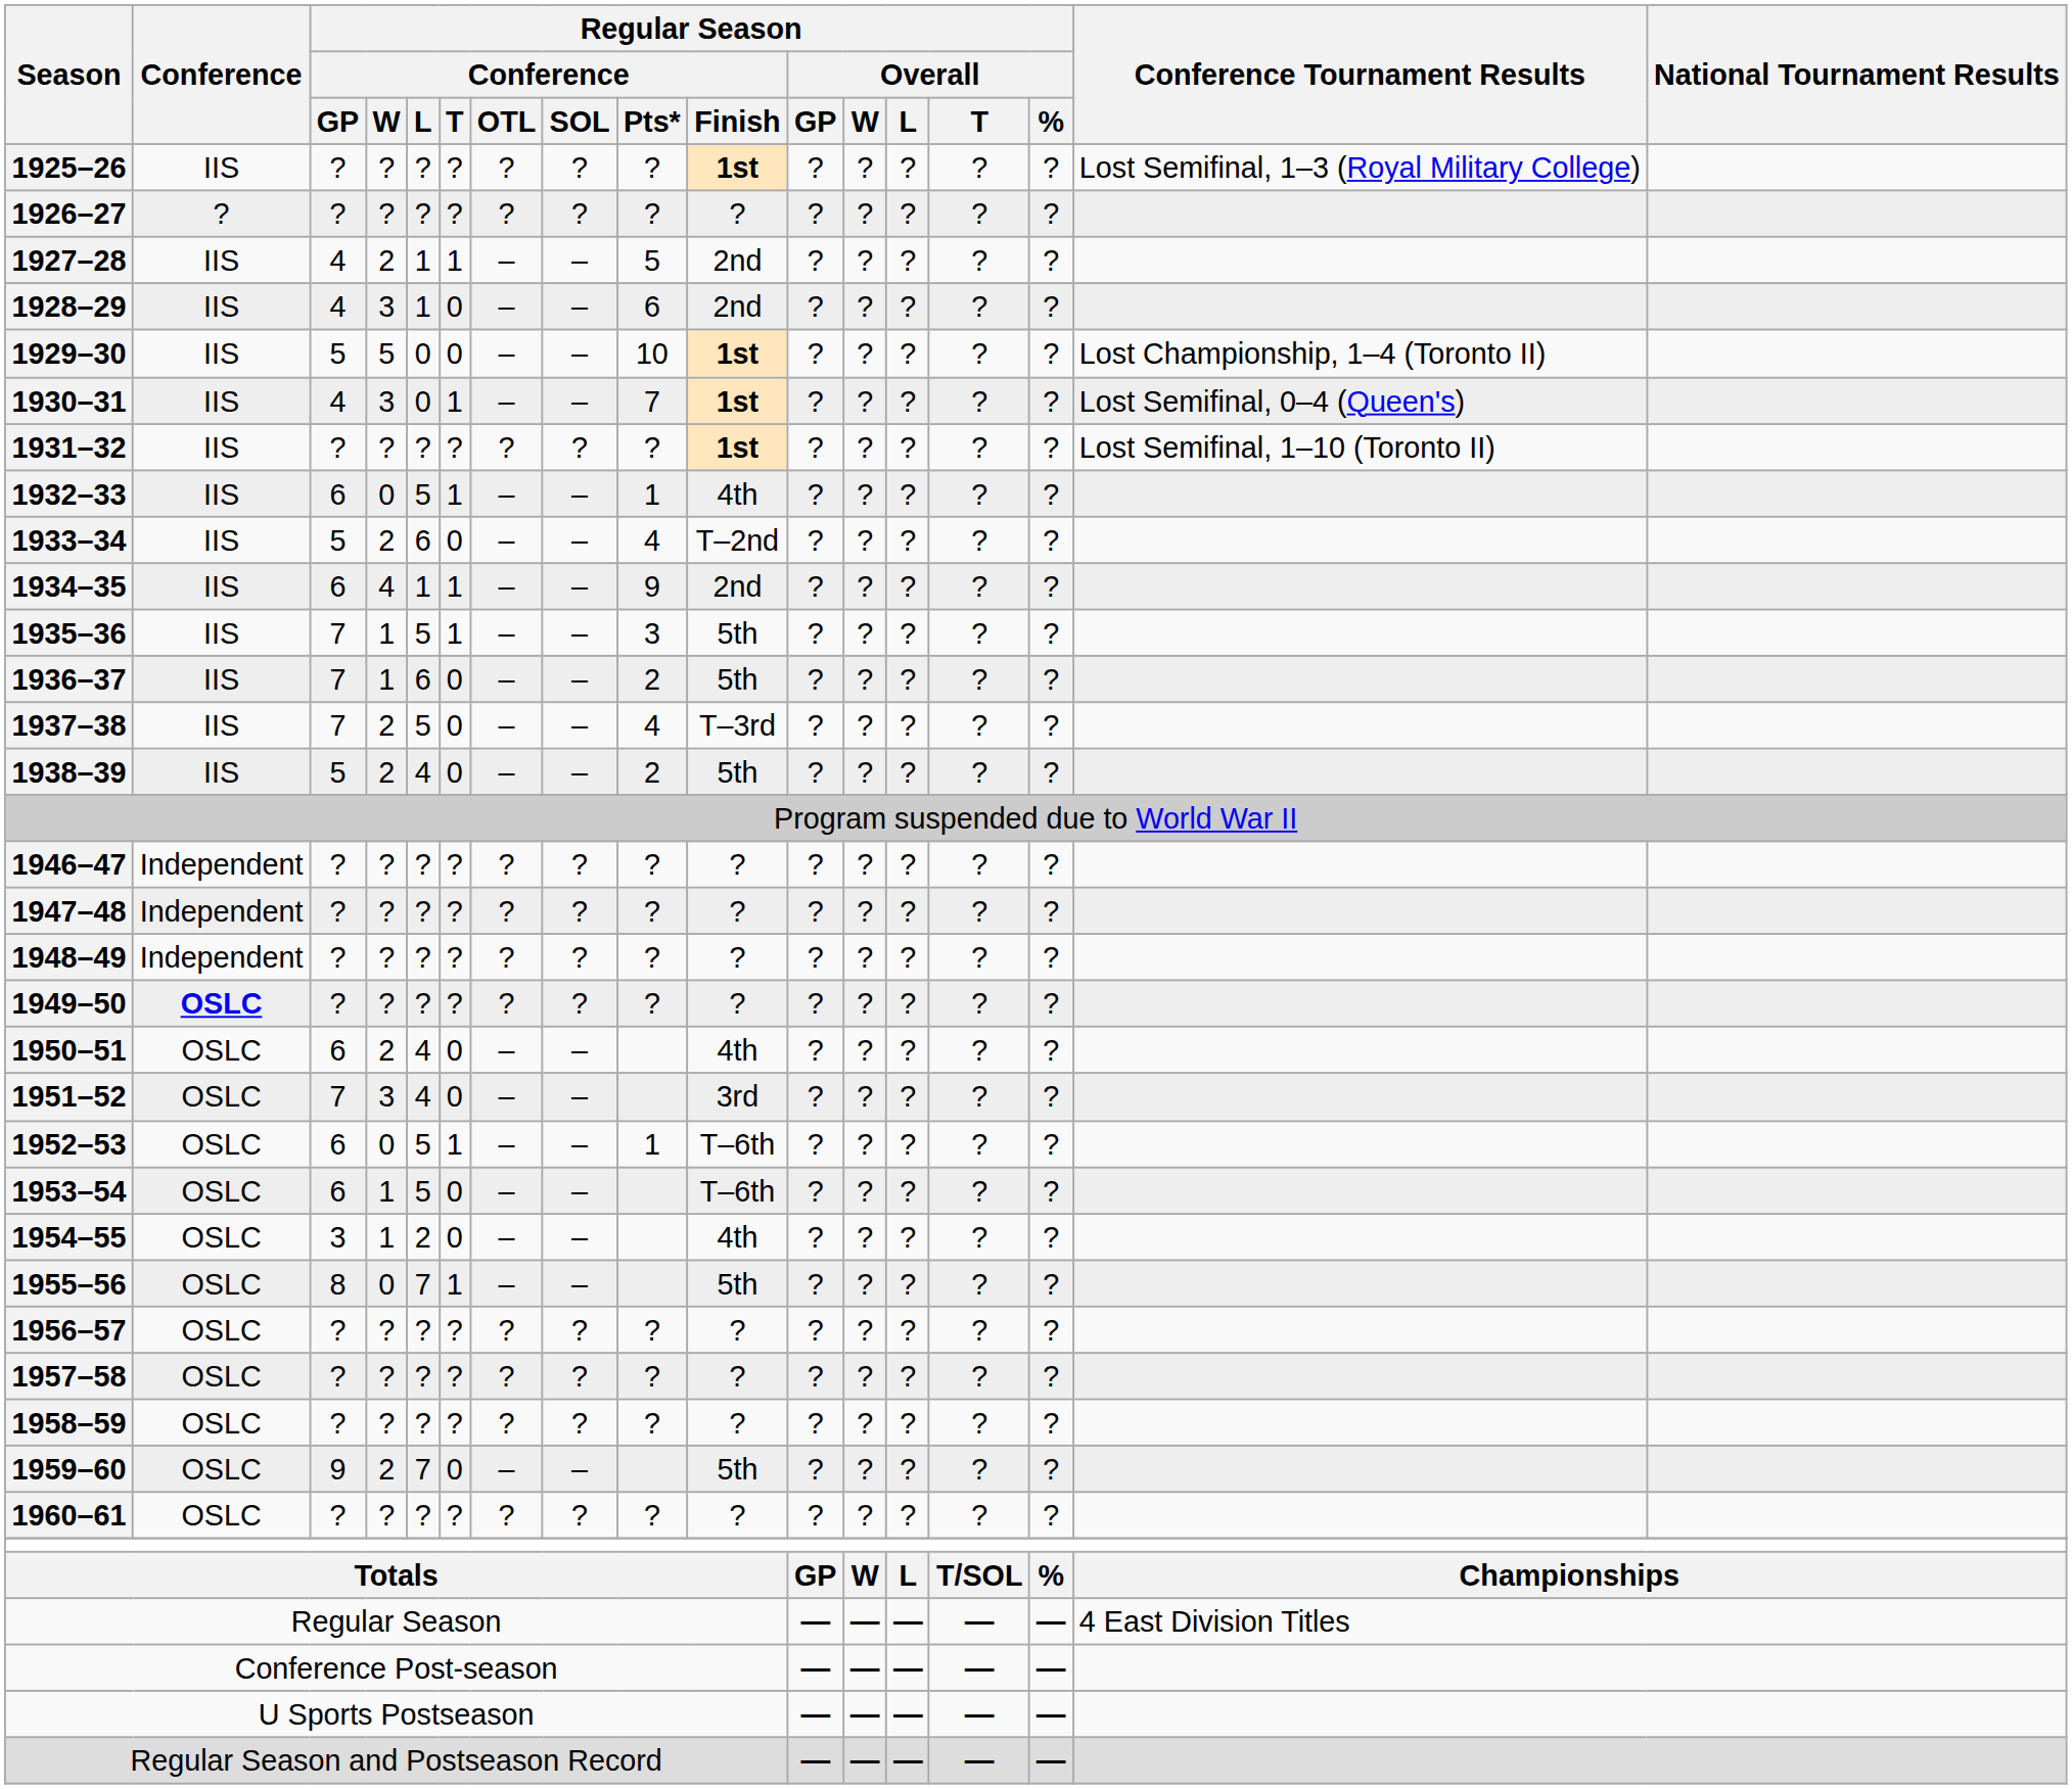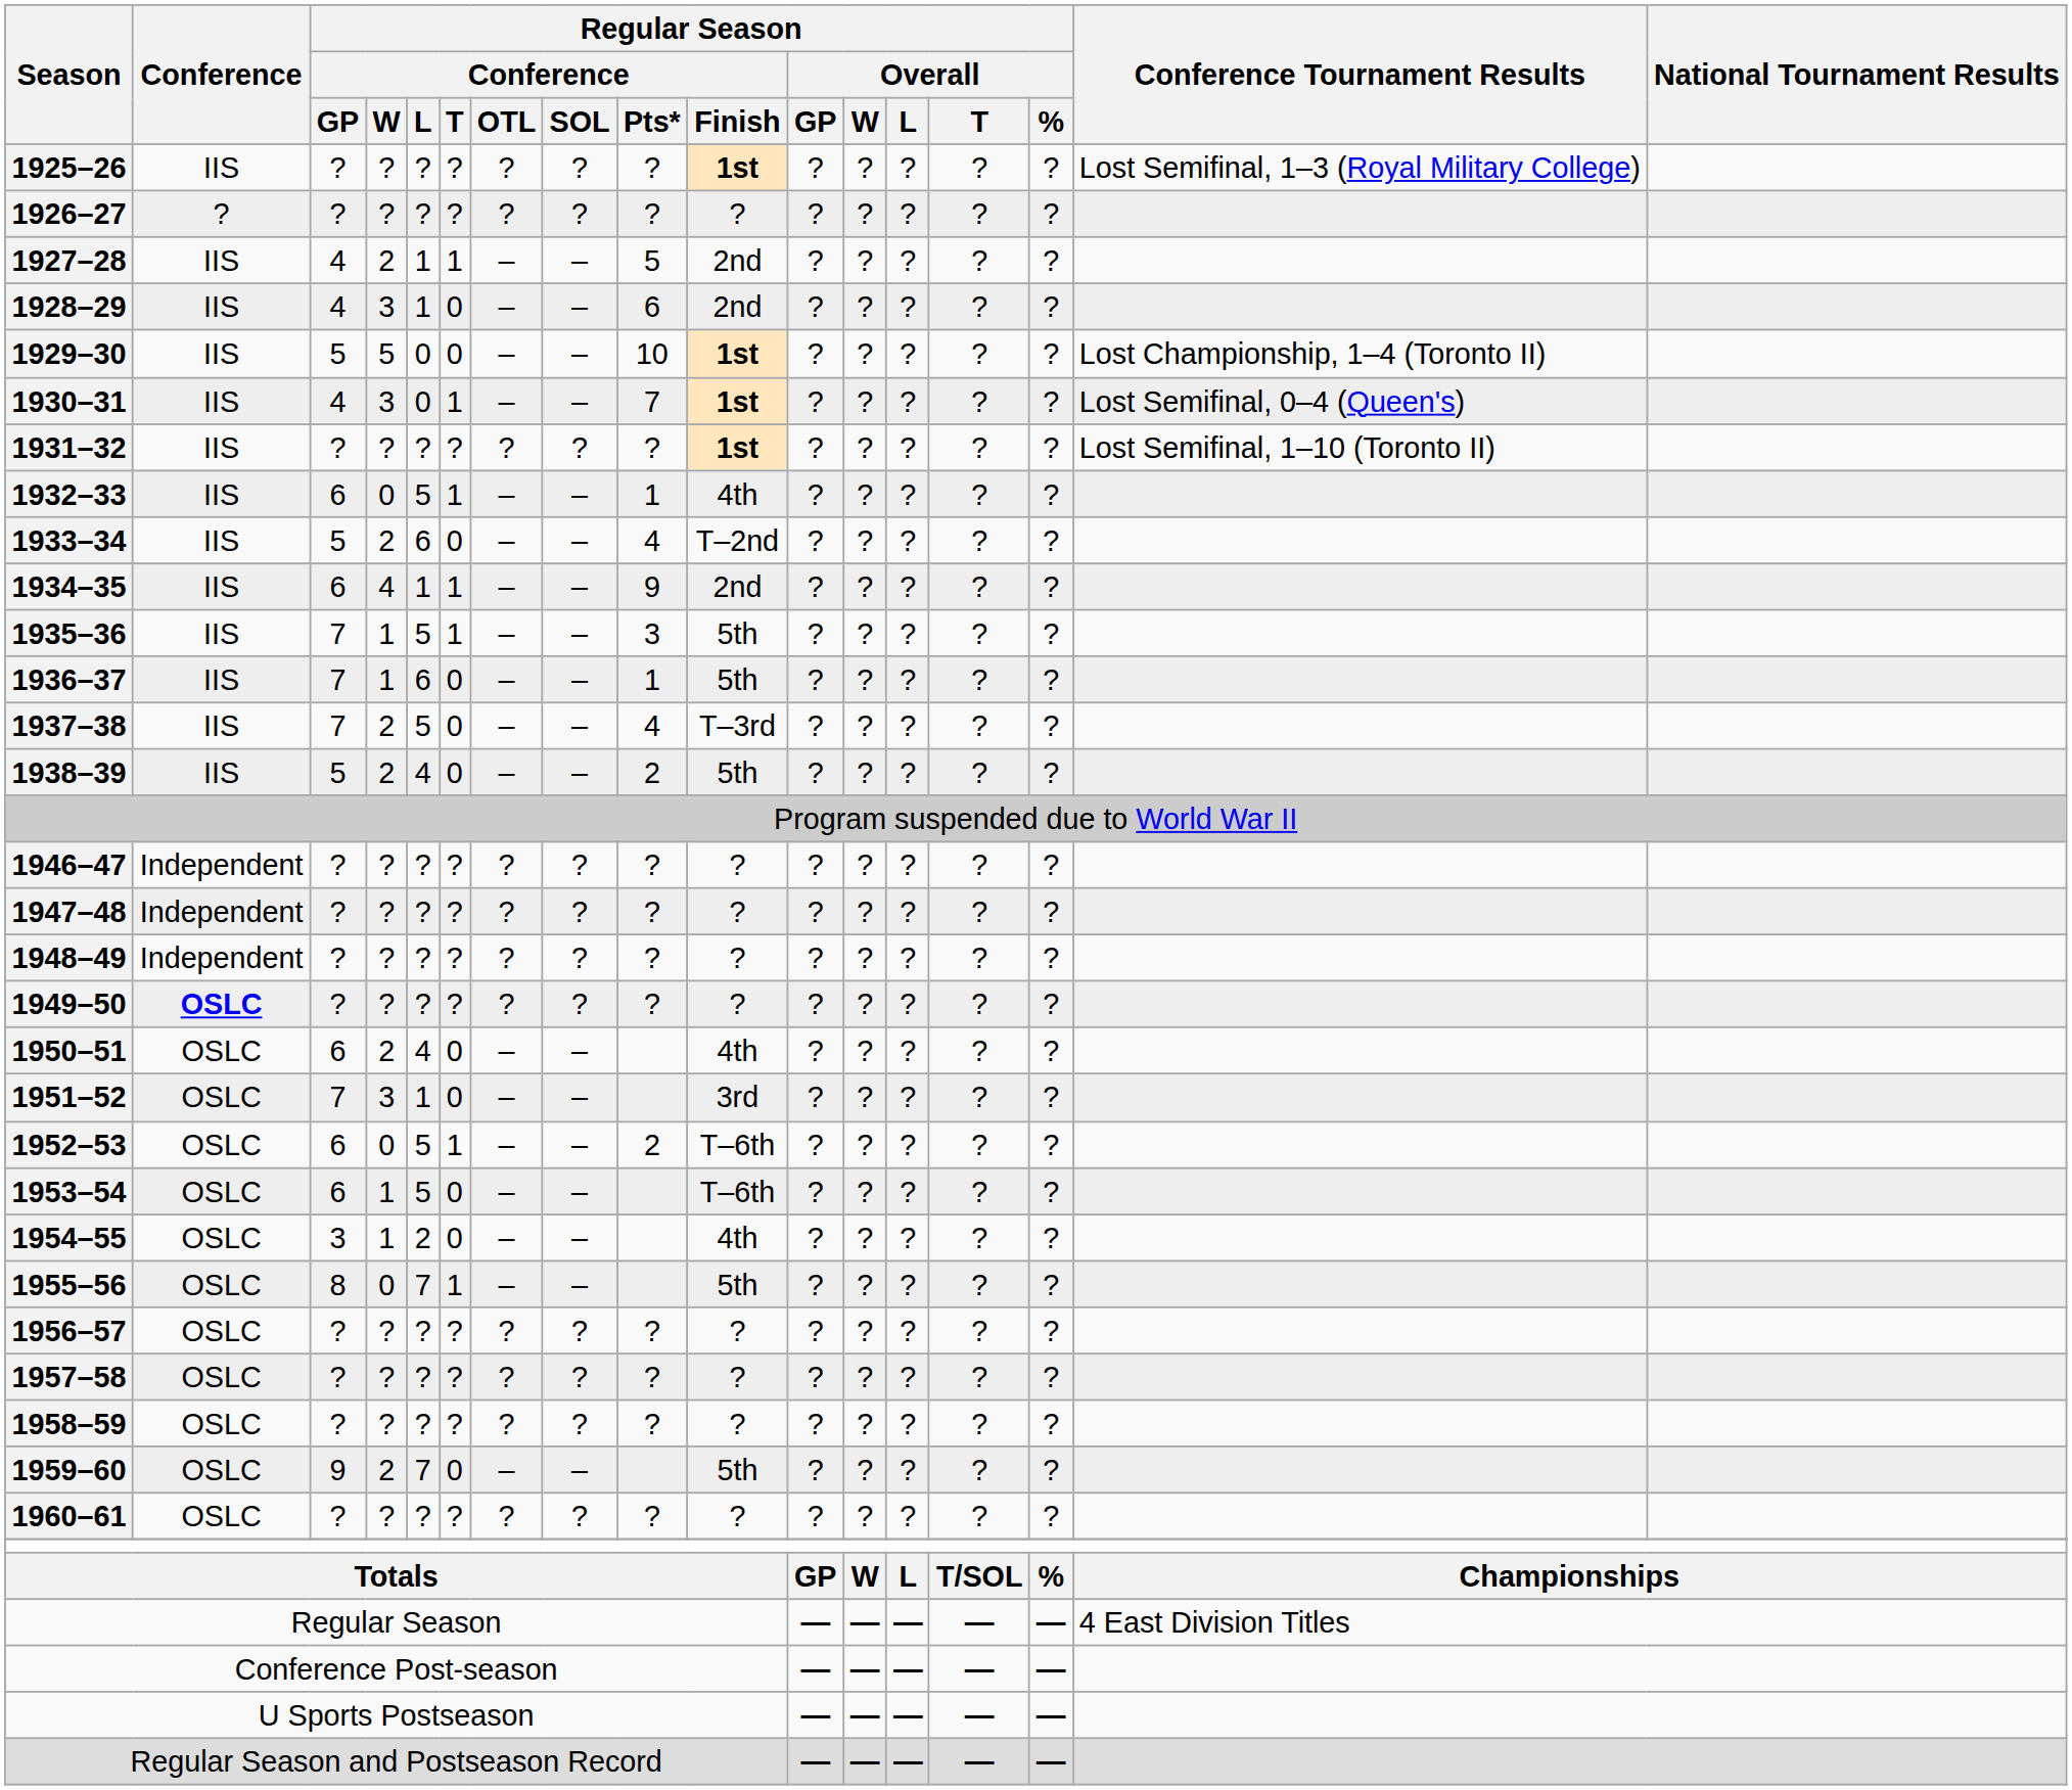1936–37 | Regular Season / Conference / Pts*: 2 -> 1
1951–52 | Regular Season / Conference / L: 4 -> 1
1952–53 | Regular Season / Conference / Pts*: 1 -> 2
